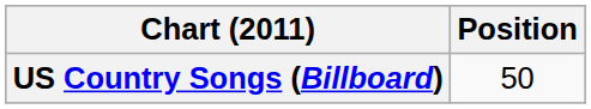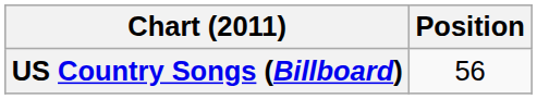US Country Songs (Billboard) | Position: 50 -> 56
